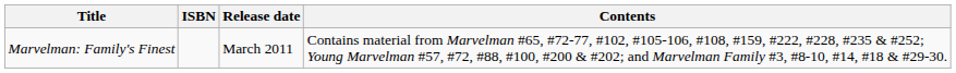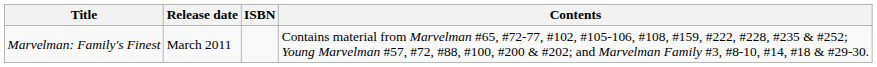columns swapped: ISBN <-> Release date
